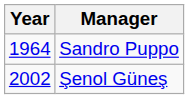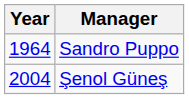Şenol Güneş | Year: 2002 -> 2004
